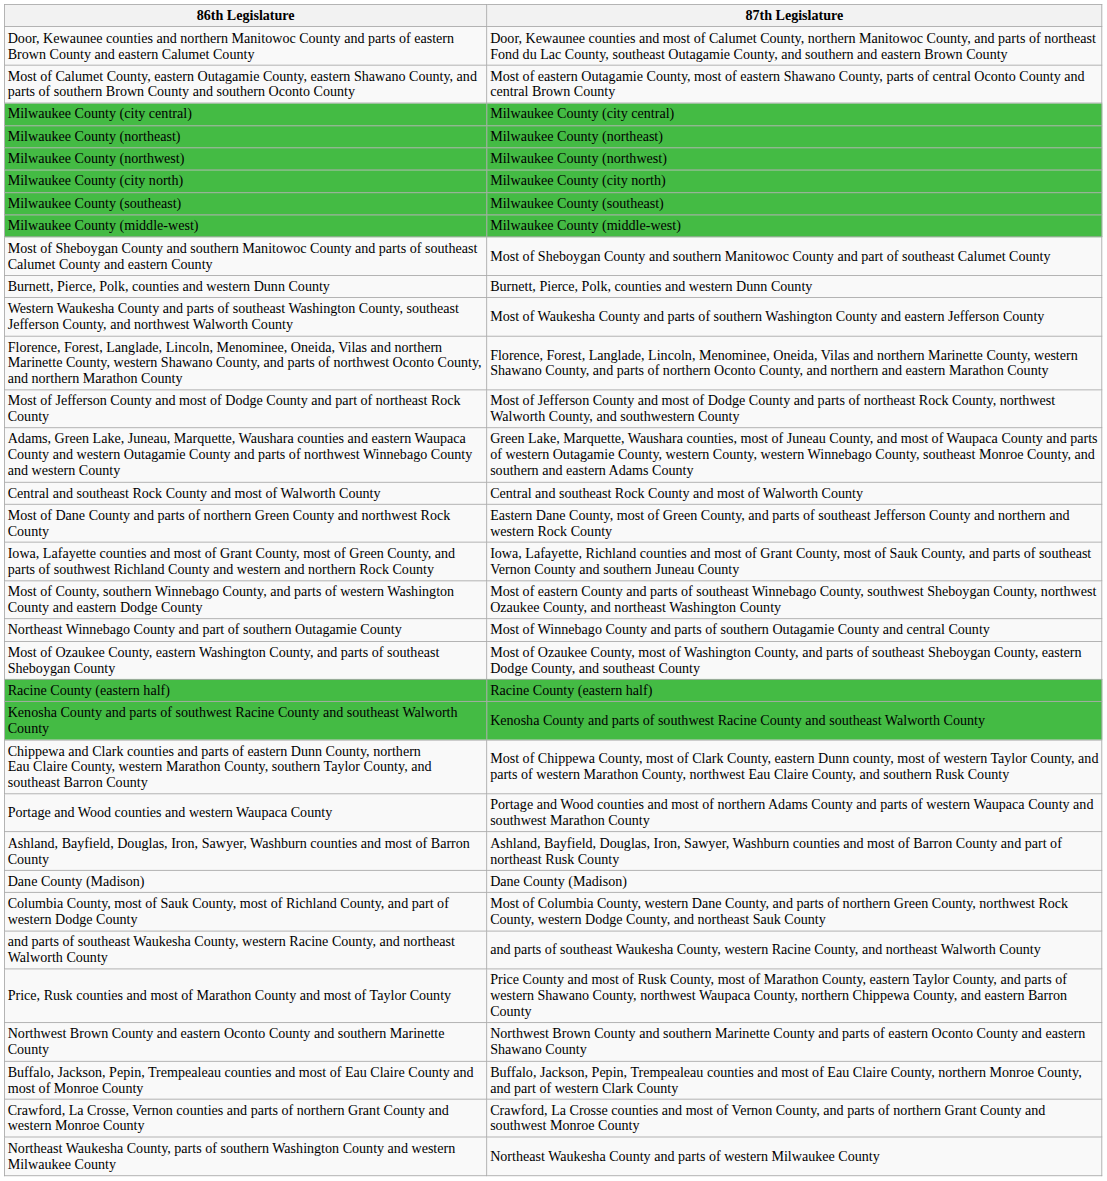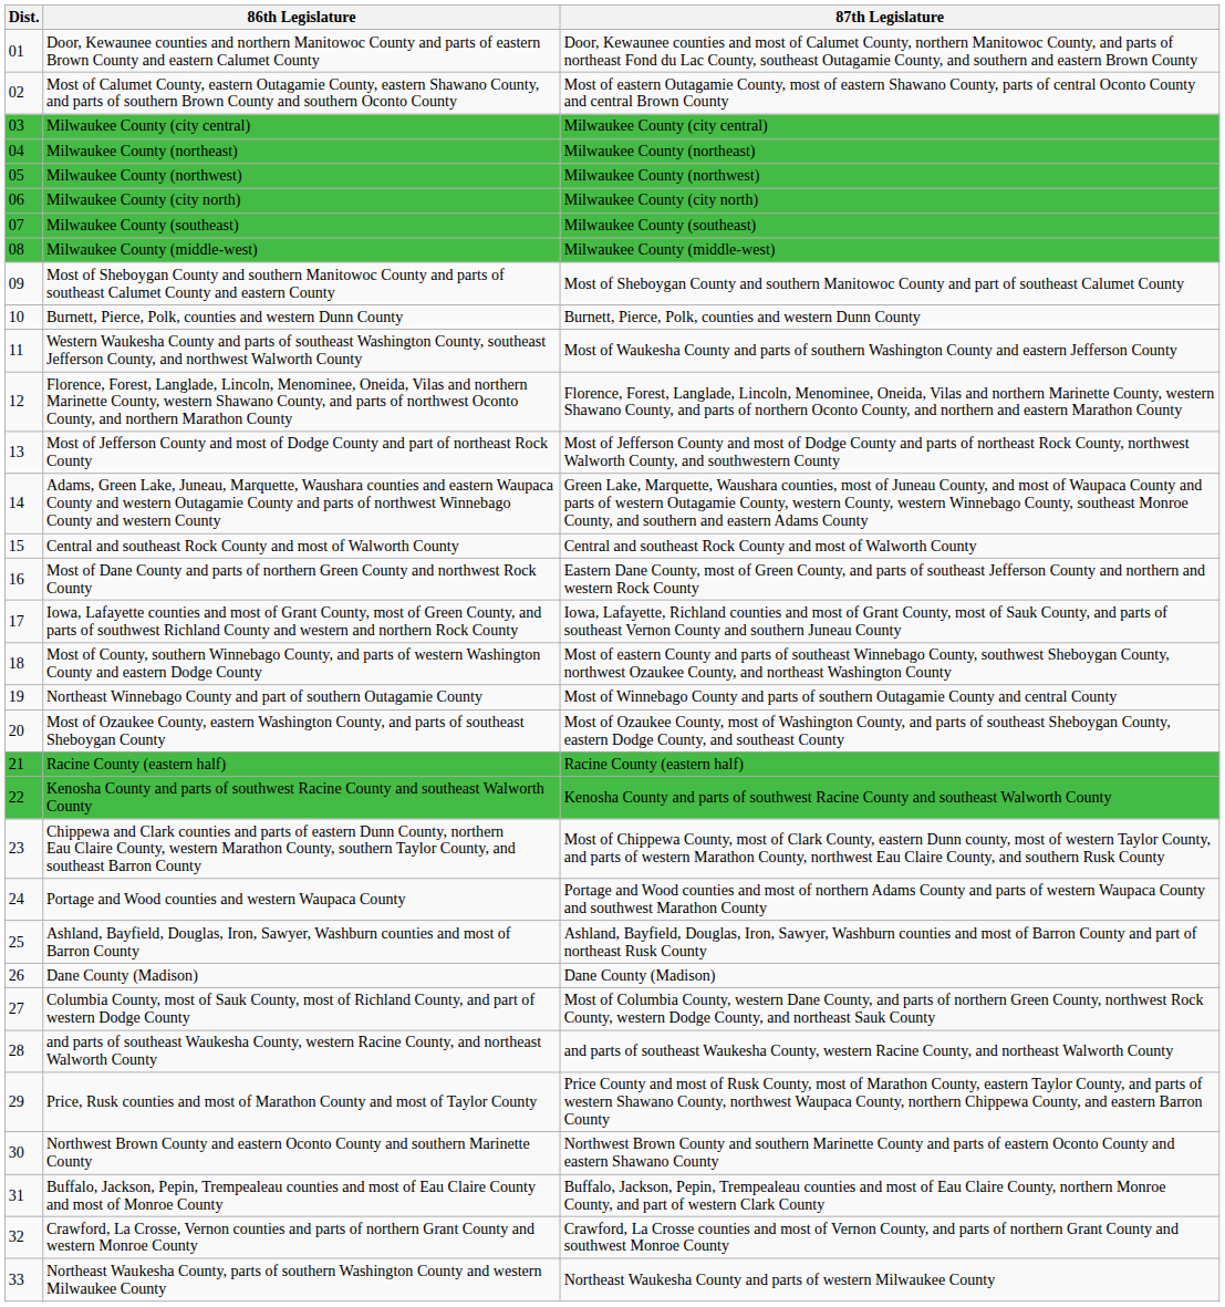+ column: Dist. | 01 | 02 | 03 | 04 | 05 | 06 | 07 | 08 | 09 | 10 | 11 | 12 | 13 | 14 | 15 | 16 | 17 | 18 | 19 | 20 | 21 | 22 | 23 | 24 | 25 | 26 | 27 | 28 | 29 | 30 | 31 | 32 | 33
